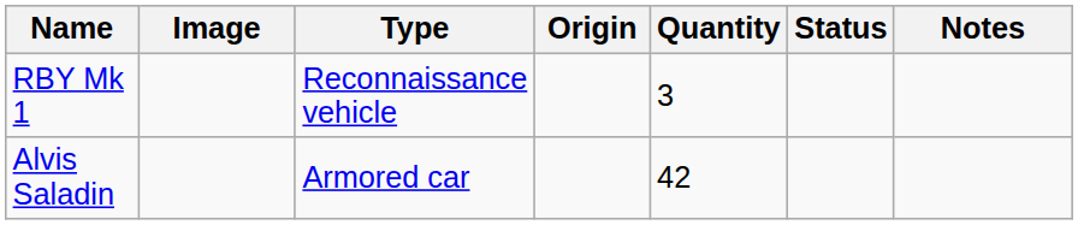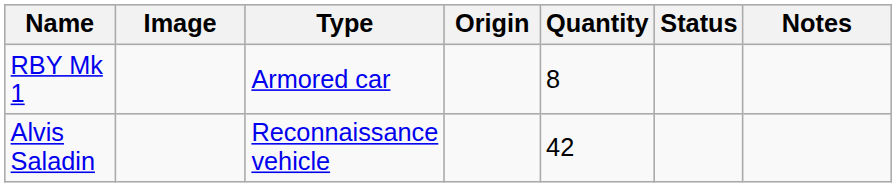RBY Mk 1 | Type: Reconnaissance vehicle -> Armored car
RBY Mk 1 | Quantity: 3 -> 8
Alvis Saladin | Type: Armored car -> Reconnaissance vehicle
